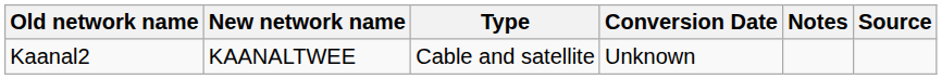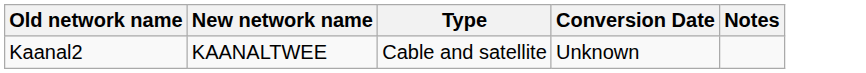- column: Source
